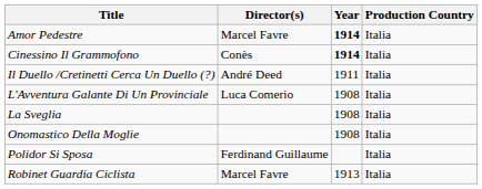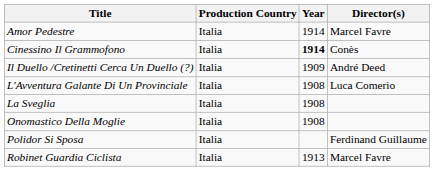columns swapped: Director(s) <-> Production Country
Amor Pedestre | Year: bold -> normal
Il Duello /Cretinetti Cerca Un Duello (?) | Year: 1911 -> 1909
